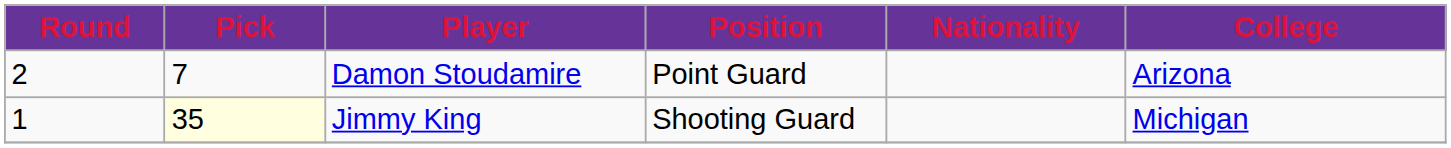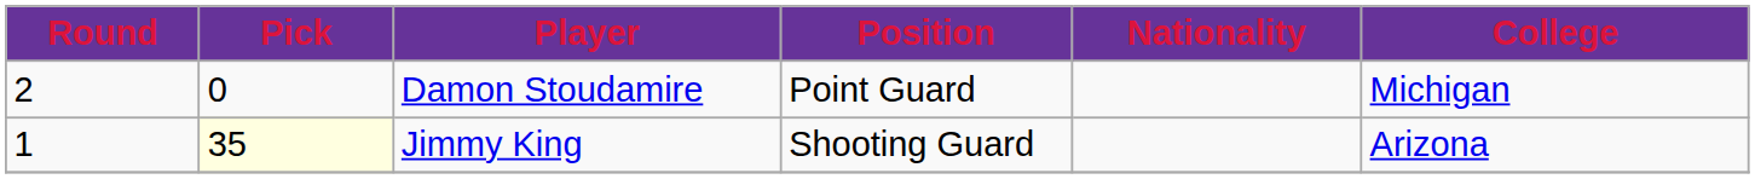Damon Stoudamire | Pick: 7 -> 0
Damon Stoudamire | College: Arizona -> Michigan
Jimmy King | College: Michigan -> Arizona
